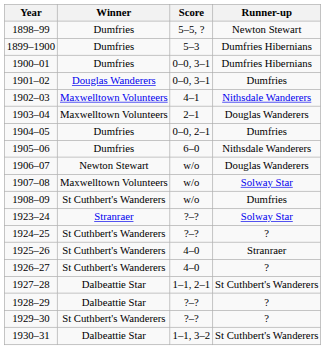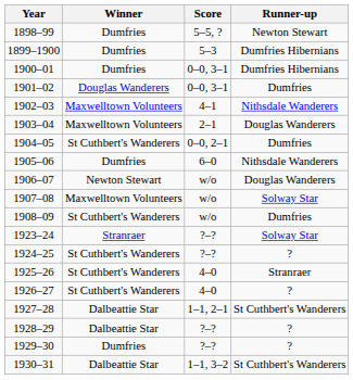1904–05 | Winner: Dumfries -> St Cuthbert's Wanderers
1929–30 | Winner: St Cuthbert's Wanderers -> Dumfries
